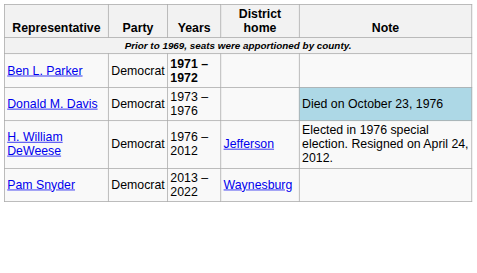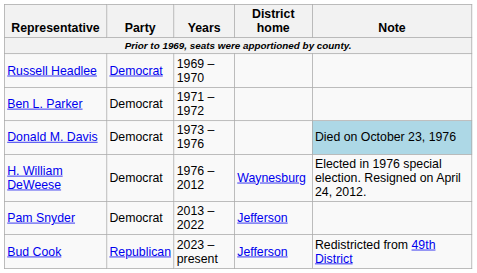+ row: Russell Headlee | Democrat | 1969 – 1970
Ben L. Parker | Years: bold -> normal
H. William DeWeese | District home: Jefferson -> Waynesburg
Pam Snyder | District home: Waynesburg -> Jefferson
+ row: Bud Cook | Republican | 2023 – present | Jefferson | Redistricted from 49th District
